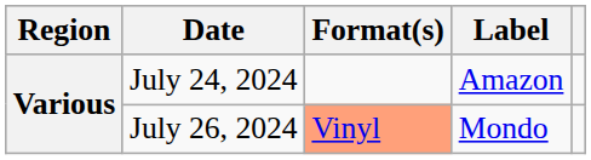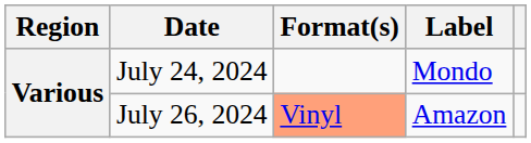July 24, 2024 | Label: Amazon -> Mondo
July 26, 2024 | Label: Mondo -> Amazon
